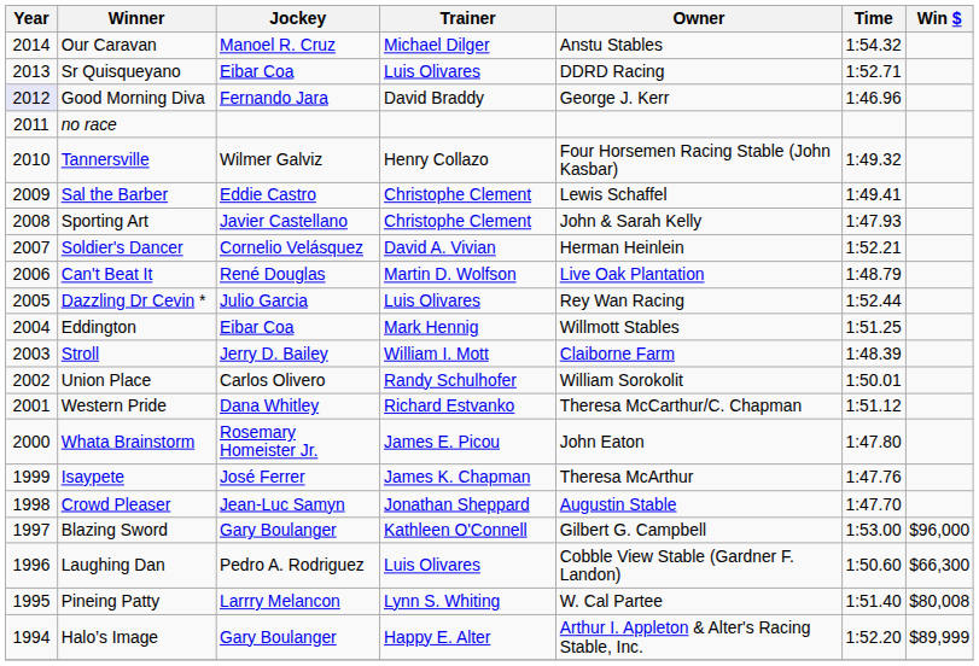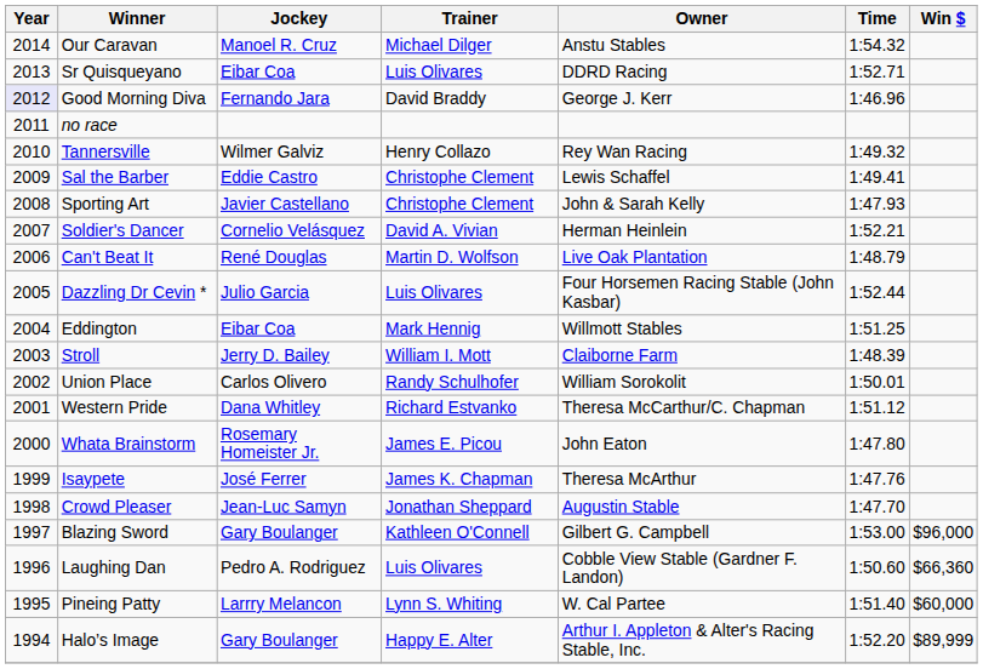Tannersville | Owner: Four Horsemen Racing Stable (John Kasbar) -> Rey Wan Racing
Dazzling Dr Cevin * | Owner: Rey Wan Racing -> Four Horsemen Racing Stable (John Kasbar)
Laughing Dan | Win $: $66,300 -> $66,360
Pineing Patty | Win $: $80,008 -> $60,000
